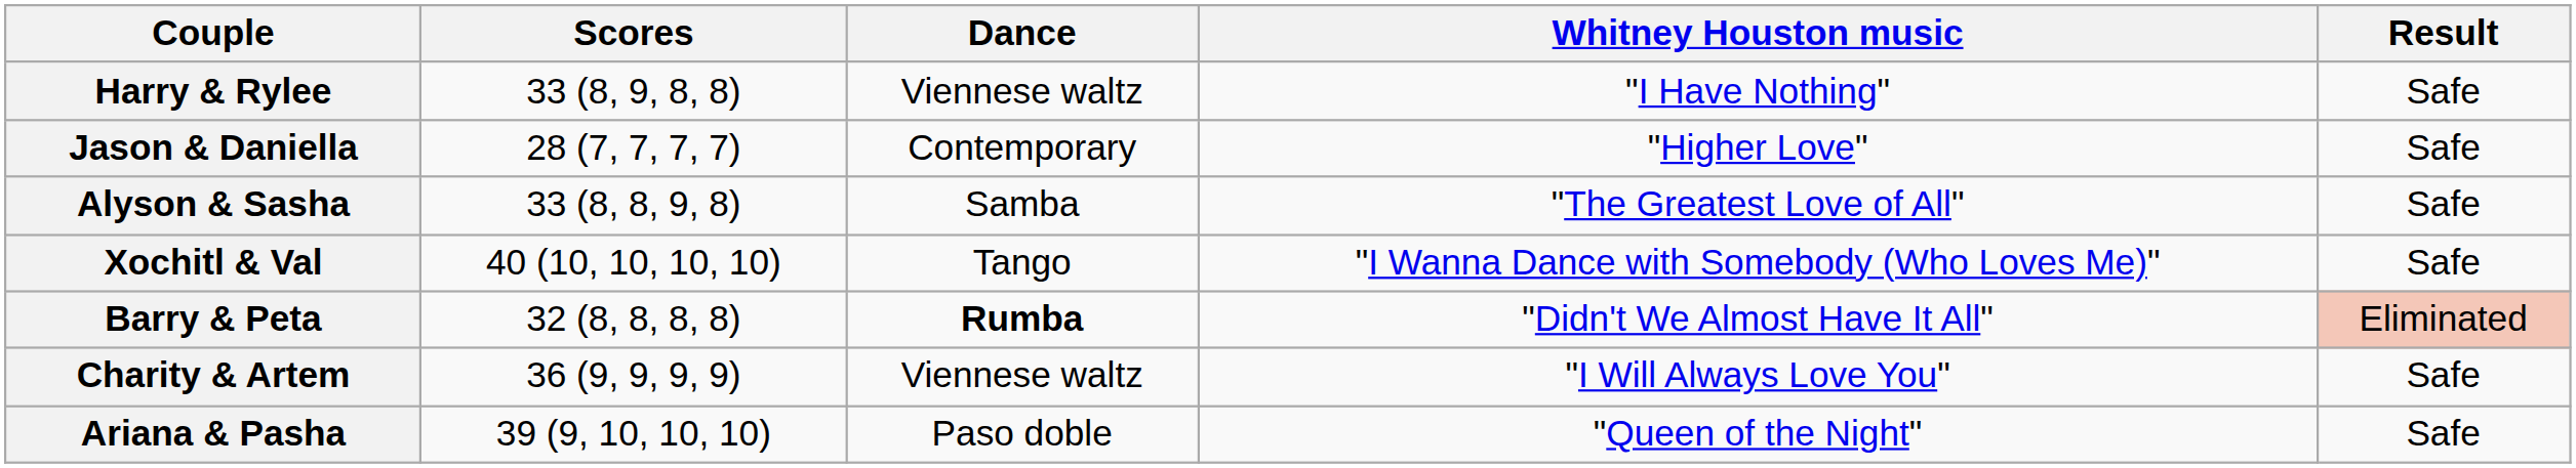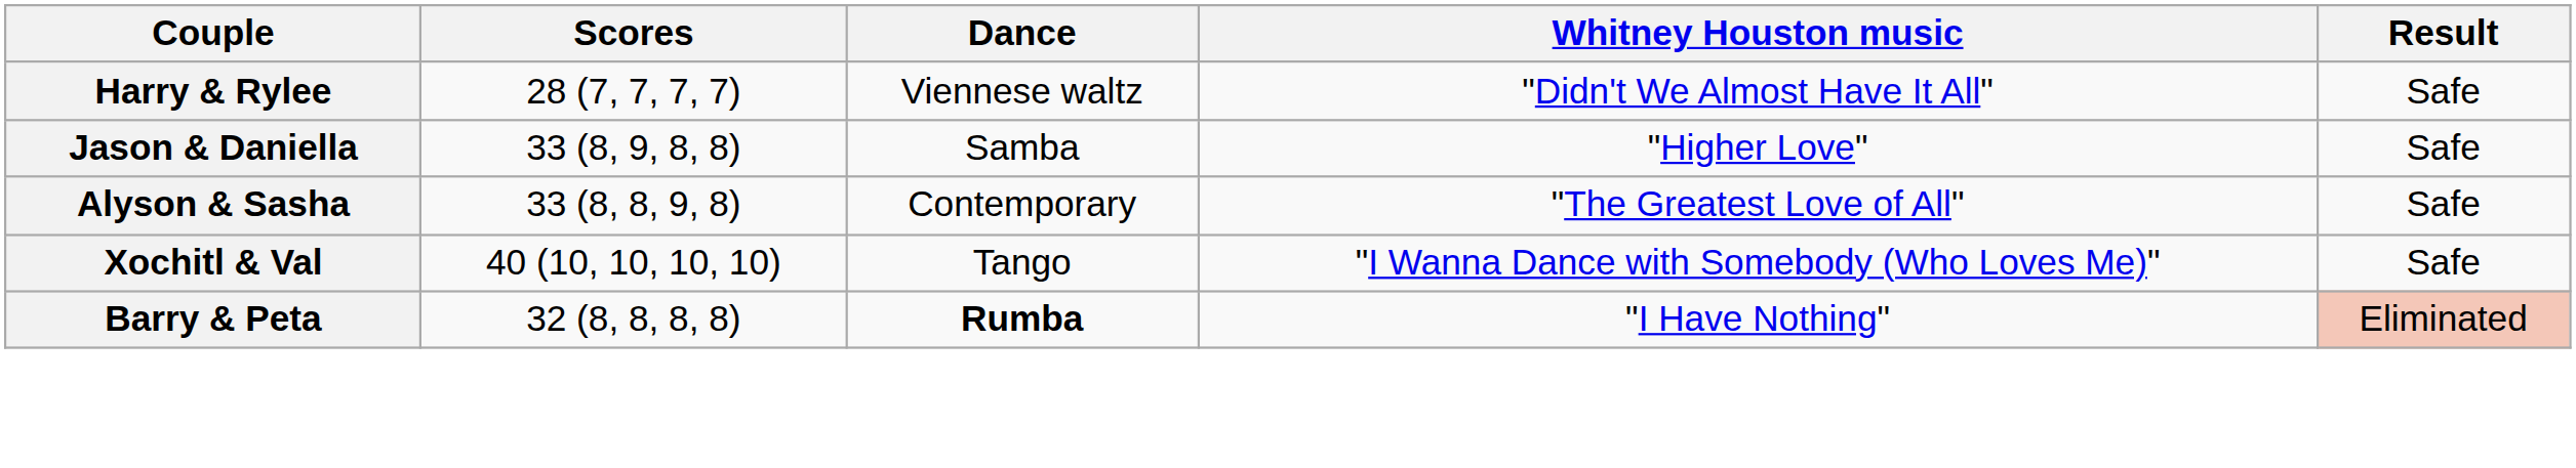Harry & Rylee | Scores: 33 (8, 9, 8, 8) -> 28 (7, 7, 7, 7)
Harry & Rylee | Whitney Houston music: "I Have Nothing" -> "Didn't We Almost Have It All"
Jason & Daniella | Scores: 28 (7, 7, 7, 7) -> 33 (8, 9, 8, 8)
Jason & Daniella | Dance: Contemporary -> Samba
Alyson & Sasha | Dance: Samba -> Contemporary
Barry & Peta | Whitney Houston music: "Didn't We Almost Have It All" -> "I Have Nothing"
- row: Charity & Artem | 36 (9, 9, 9, 9) | Viennese waltz | "I Will Always Love You" | Safe
- row: Ariana & Pasha | 39 (9, 10, 10, 10) | Paso doble | "Queen of the Night" | Safe
